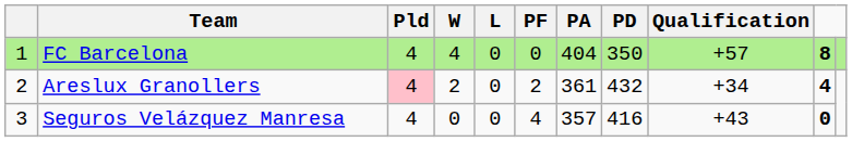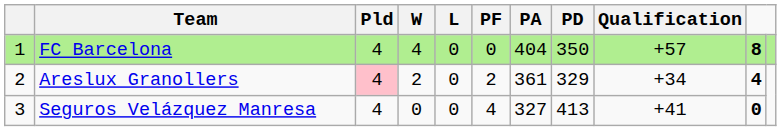Areslux Granollers | PD: 432 -> 329
Seguros Velázquez Manresa | PA: 357 -> 327
Seguros Velázquez Manresa | PD: 416 -> 413
Seguros Velázquez Manresa | Qualification: +43 -> +41
